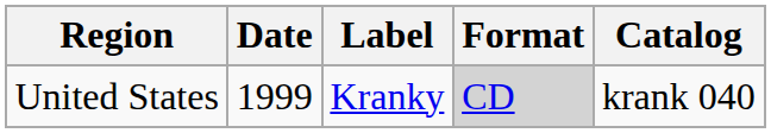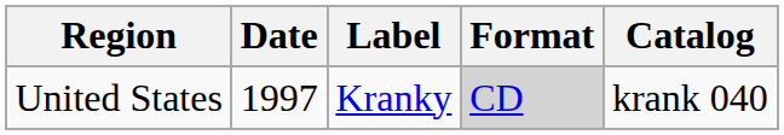United States | Date: 1999 -> 1997
